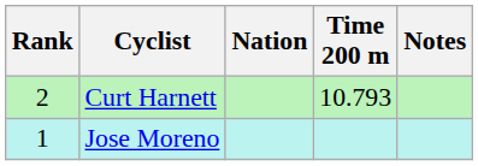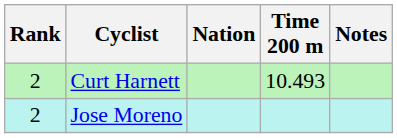Curt Harnett | Time 200 m: 10.793 -> 10.493
Jose Moreno | Rank: 1 -> 2
